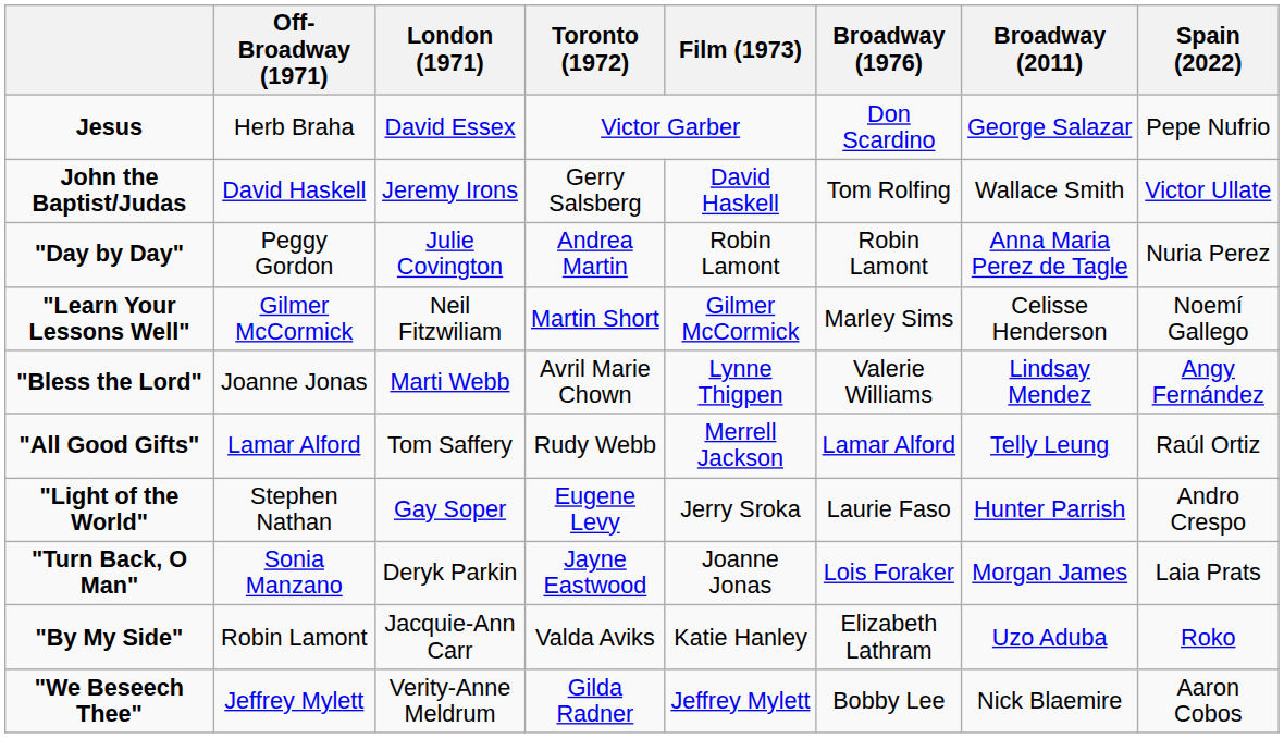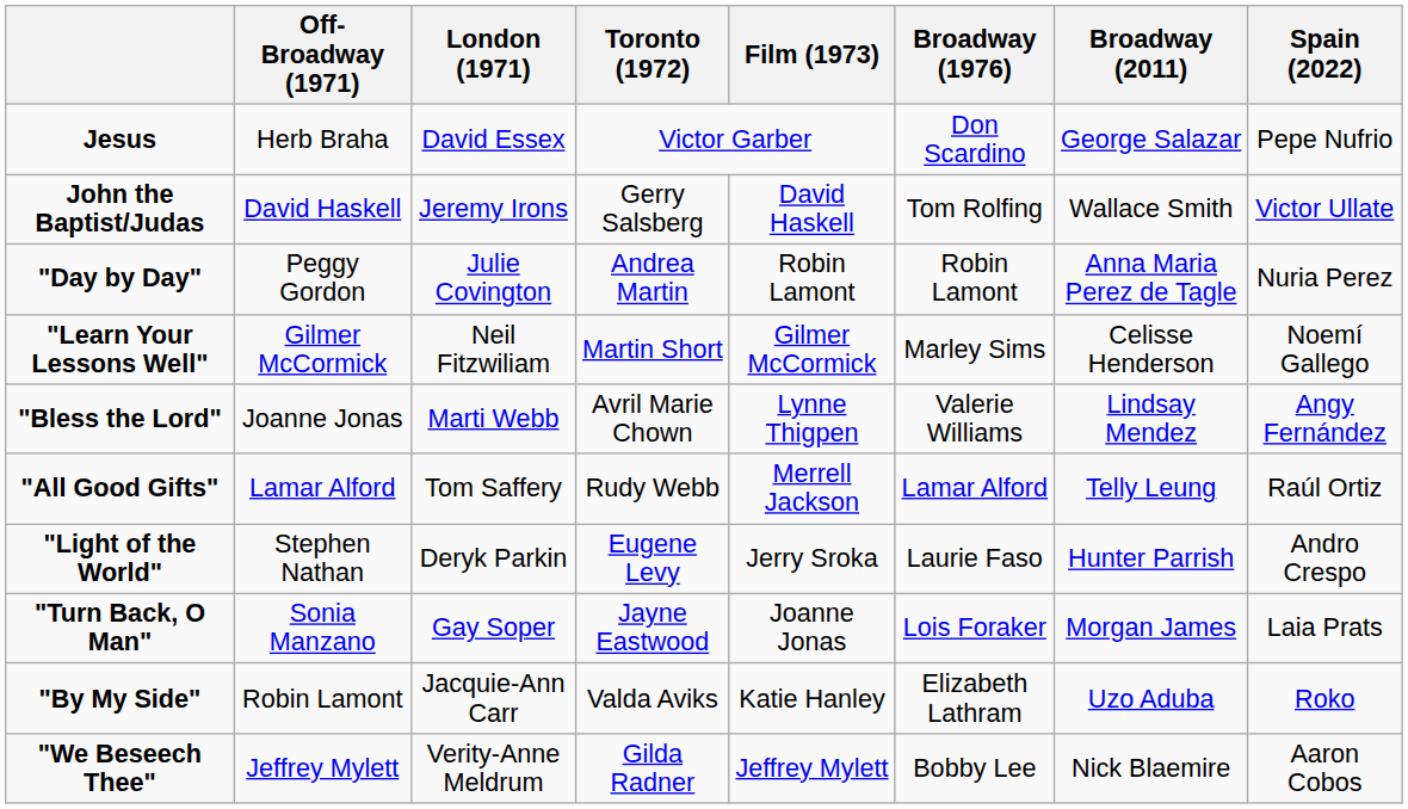"Light of the World" | London (1971): Gay Soper -> Deryk Parkin
"Turn Back, O Man" | London (1971): Deryk Parkin -> Gay Soper
